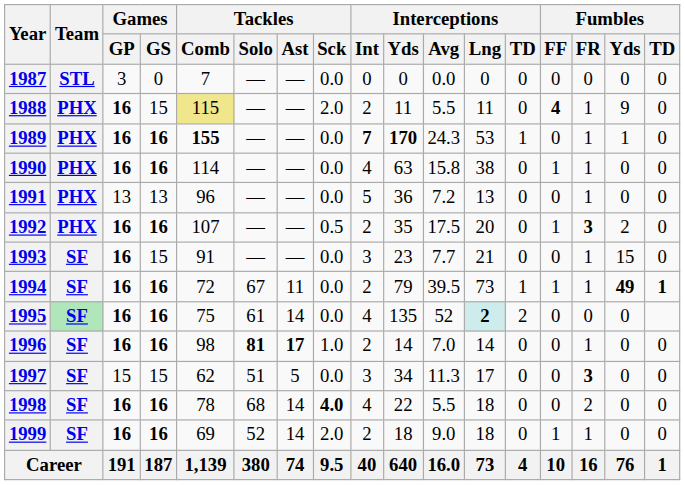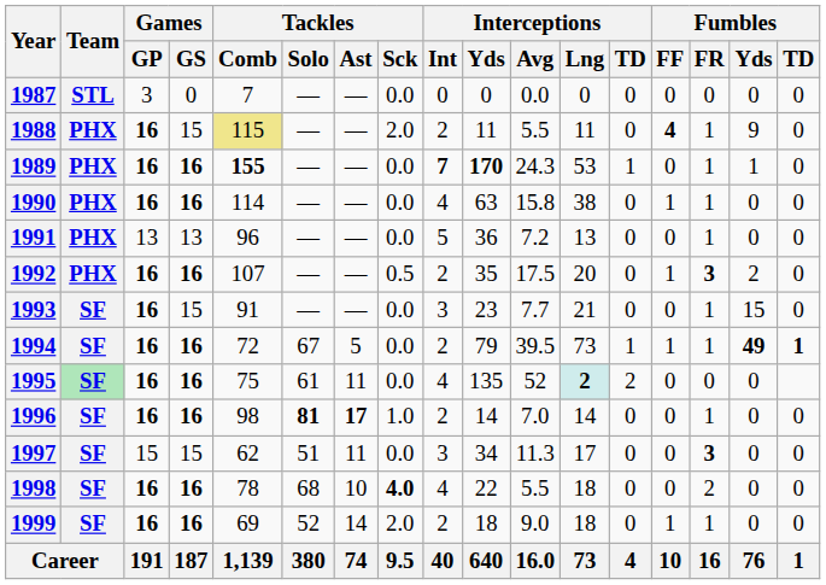1994 | Tackles / Ast: 11 -> 5
1995 | Tackles / Ast: 14 -> 11
1997 | Tackles / Ast: 5 -> 11
1998 | Tackles / Ast: 14 -> 10
